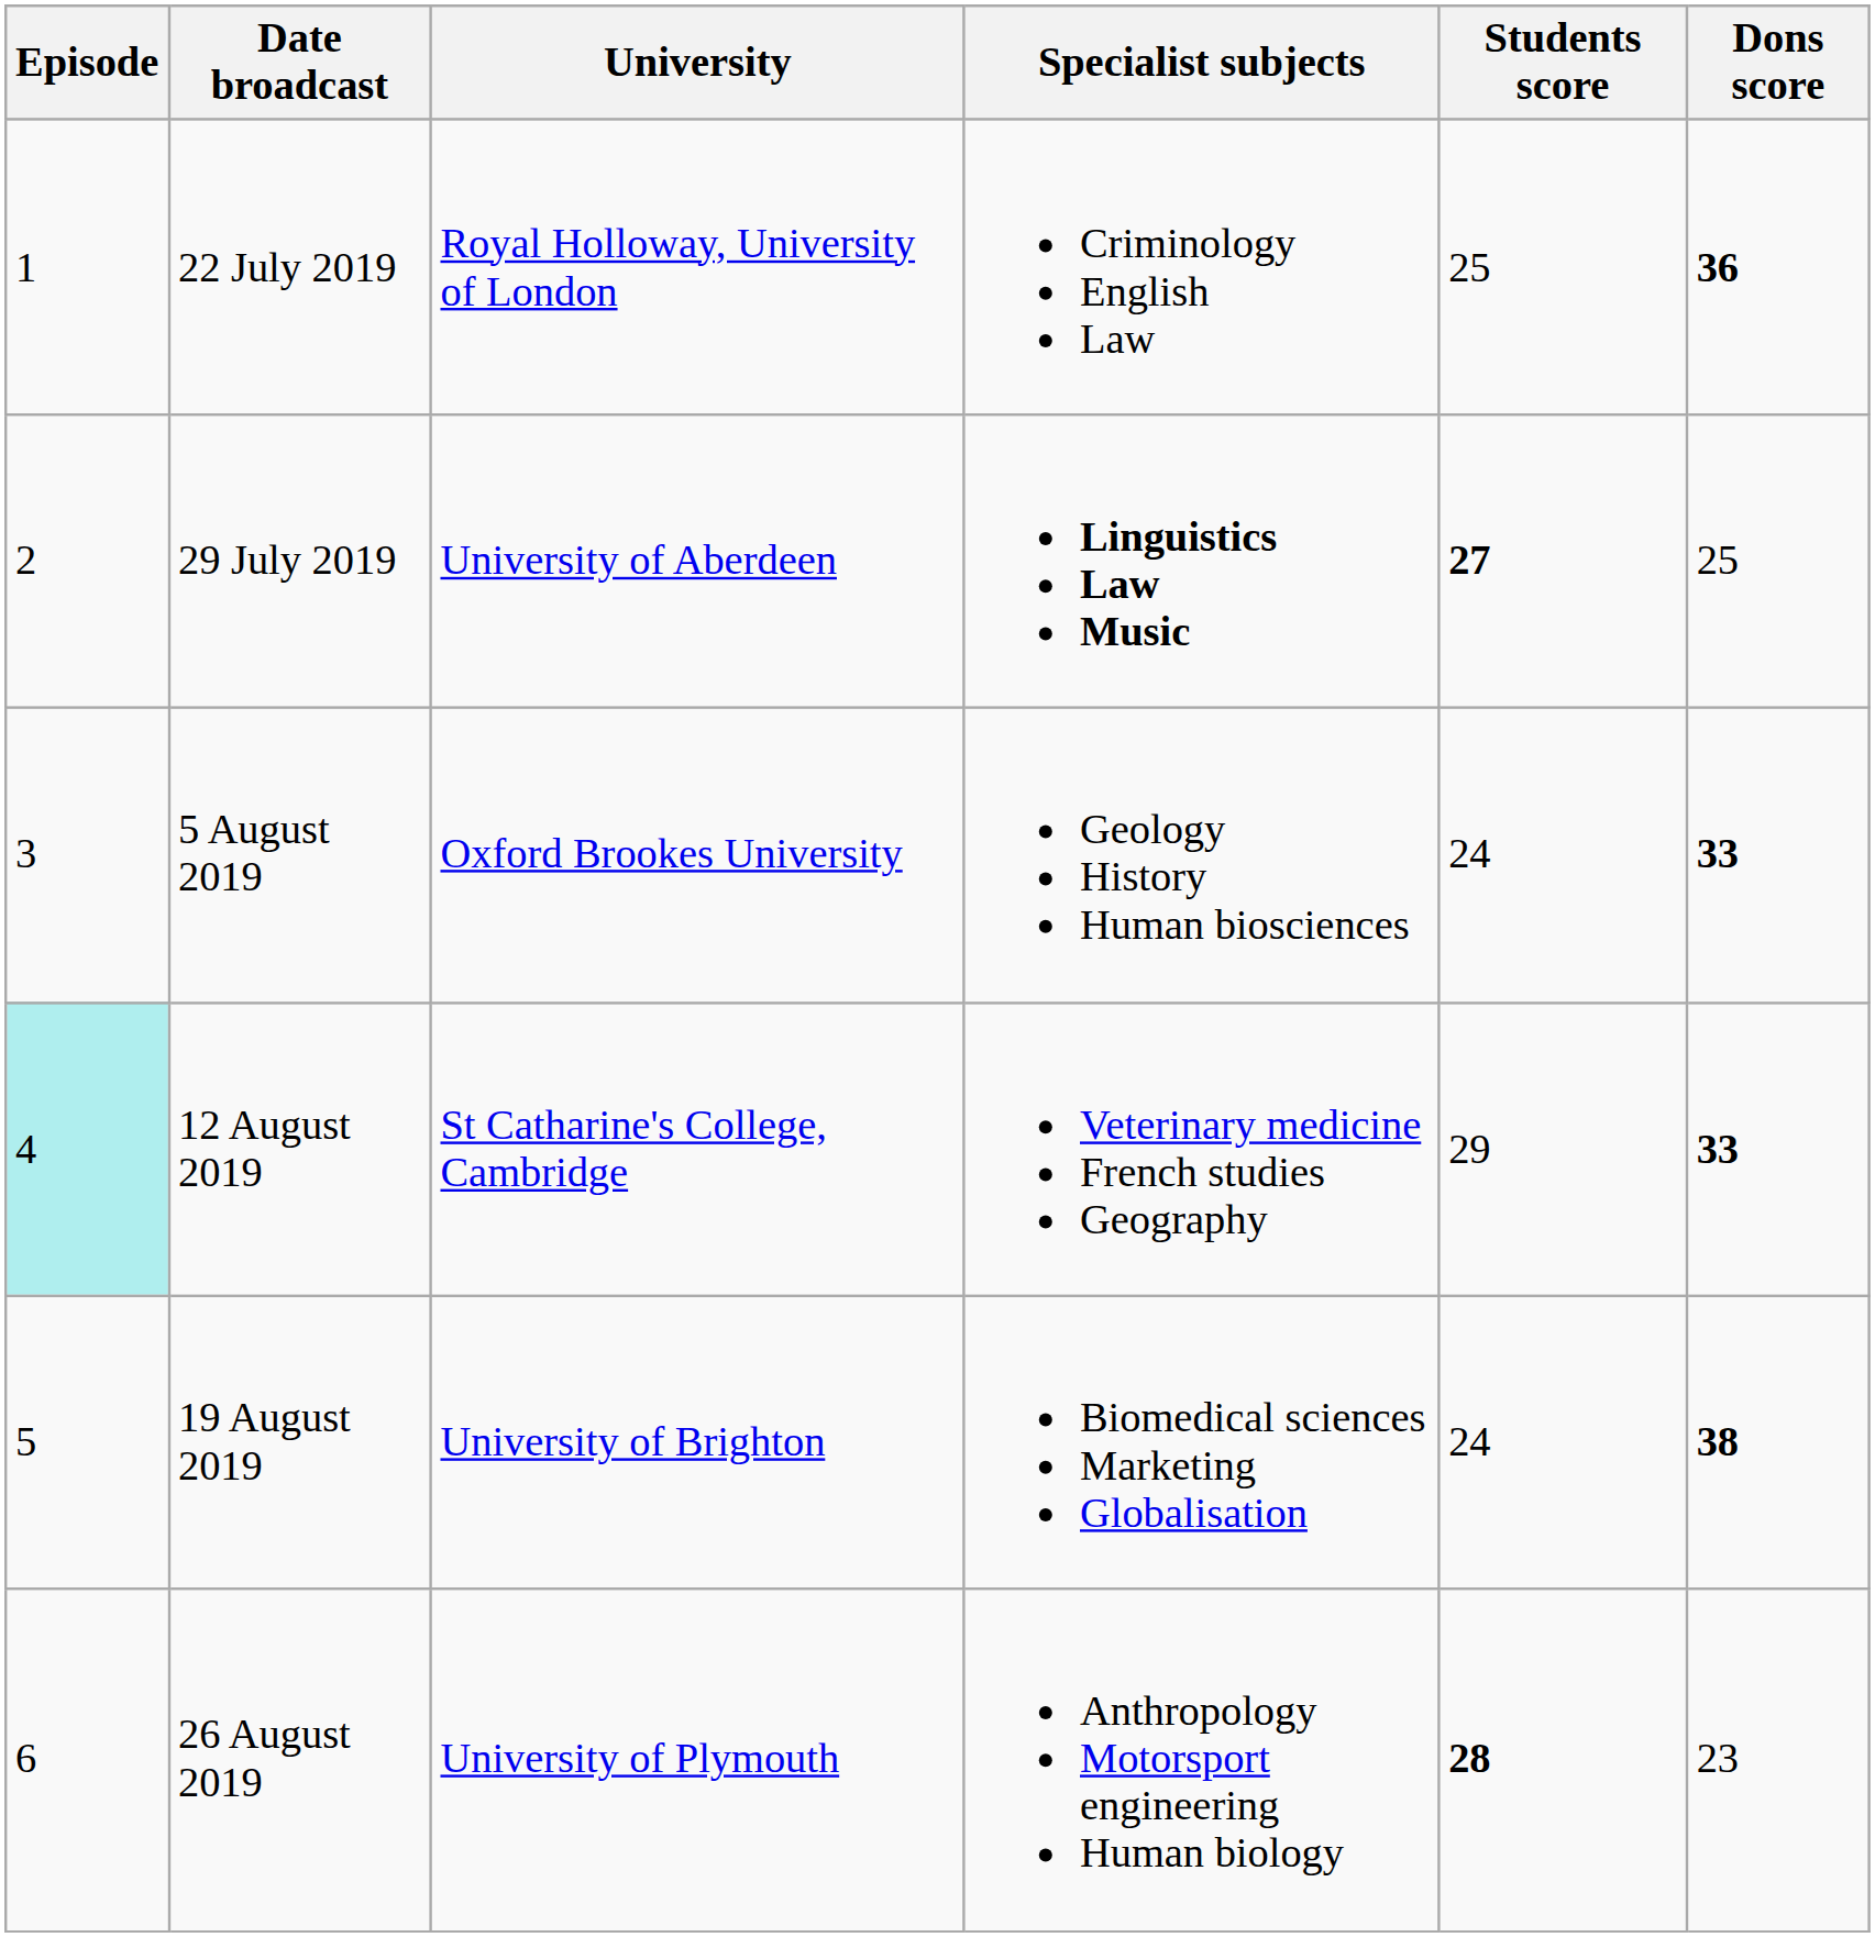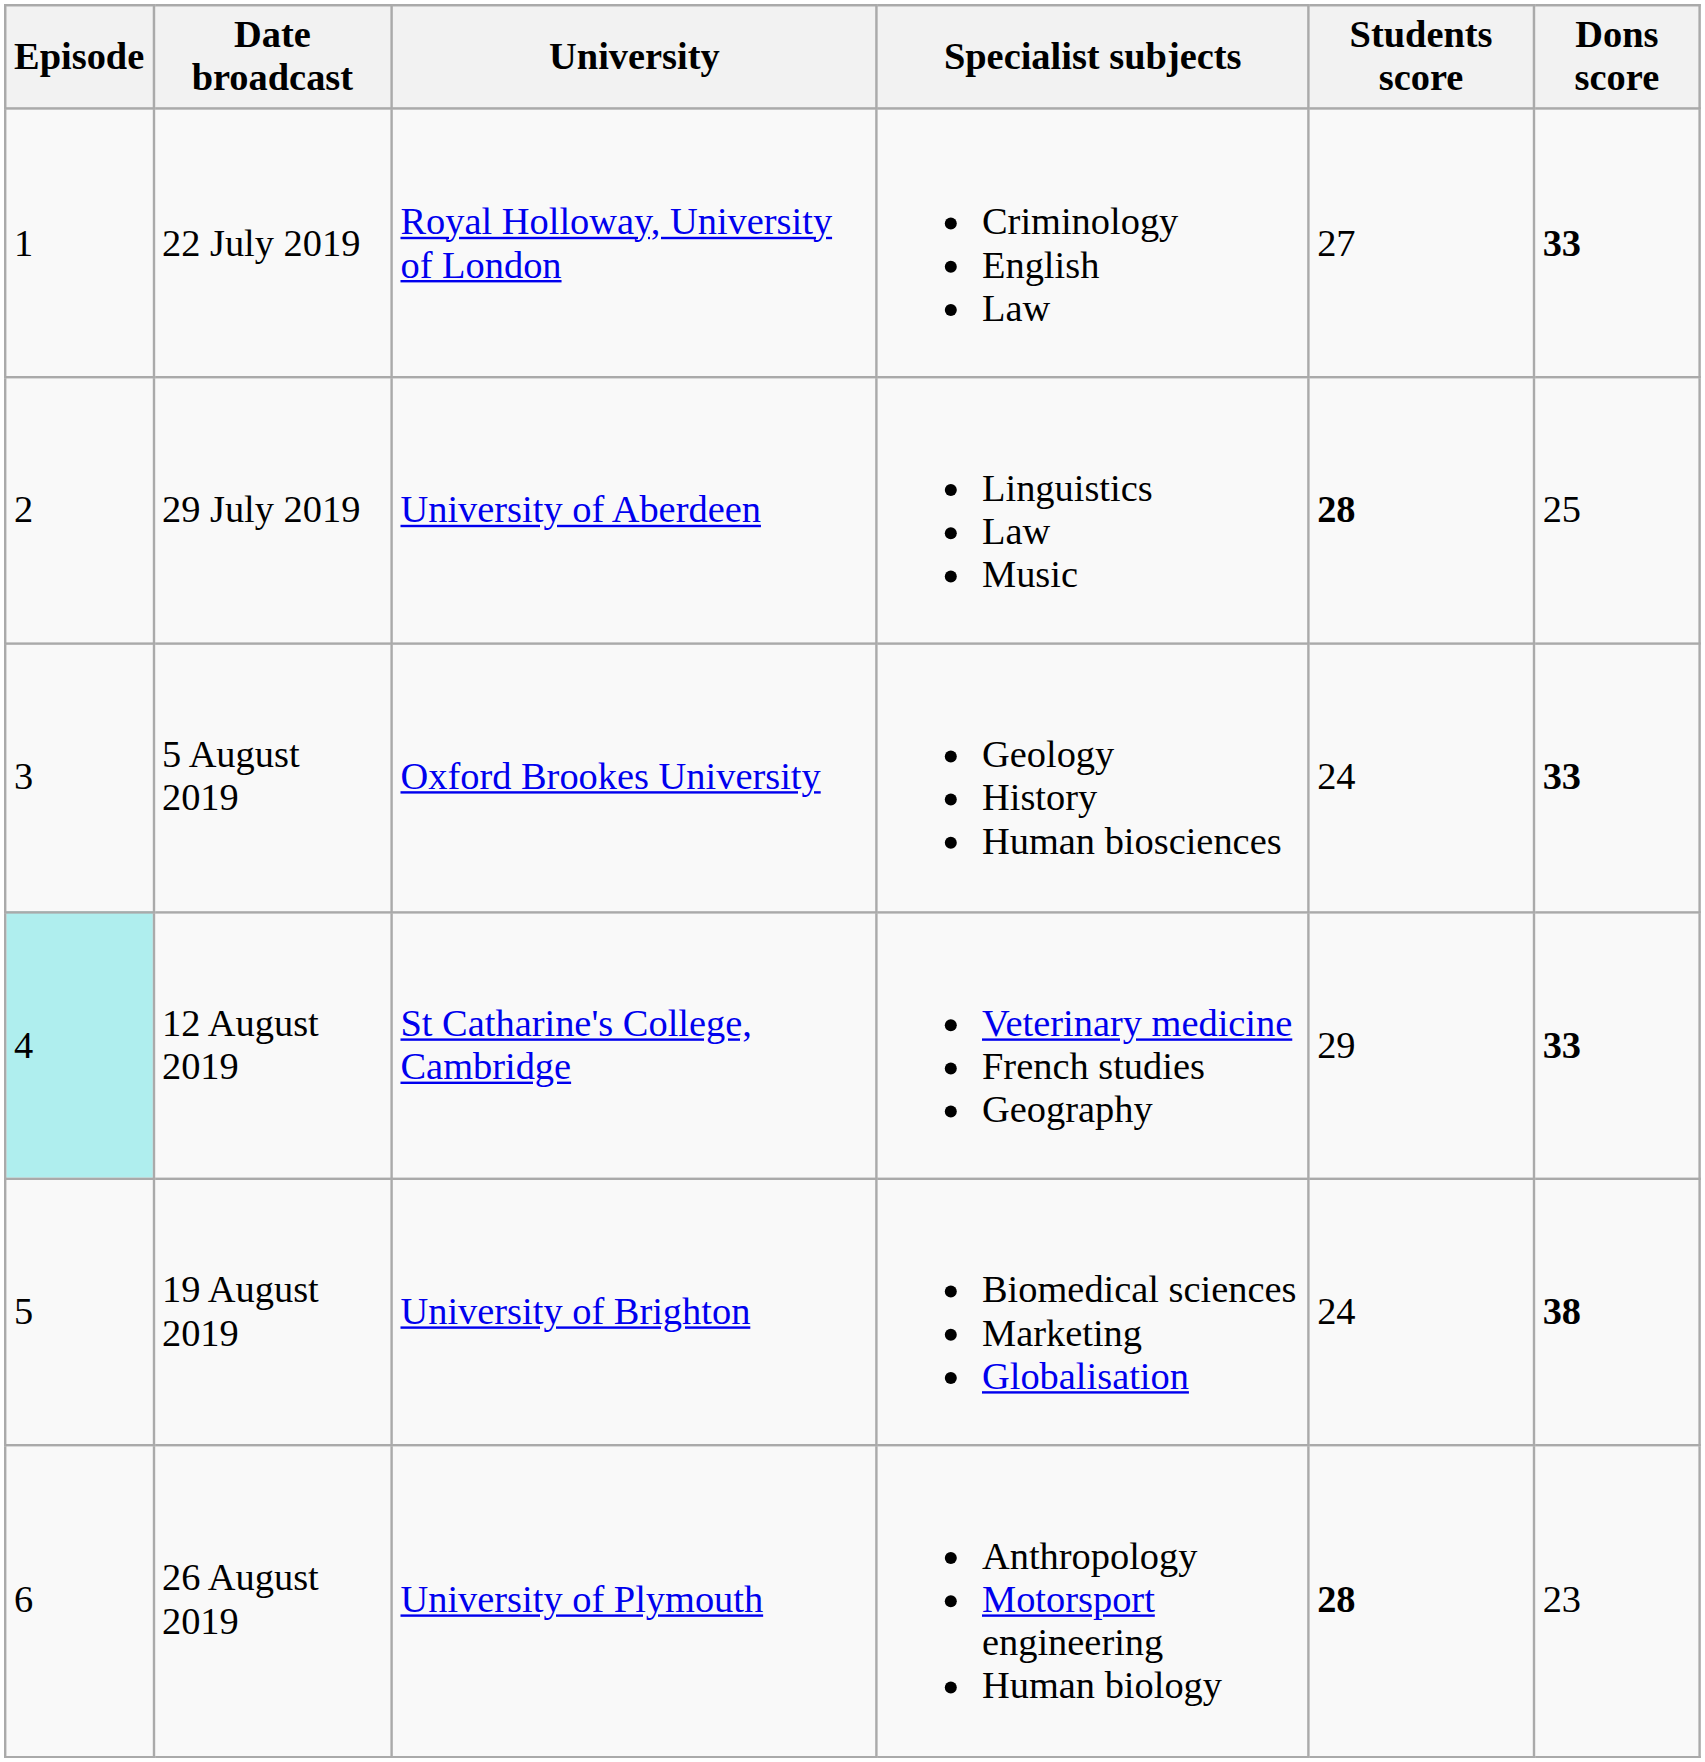22 July 2019 | Students score: 25 -> 27
22 July 2019 | Dons score: 36 -> 33
29 July 2019 | Specialist subjects: bold -> normal
29 July 2019 | Students score: 27 -> 28
